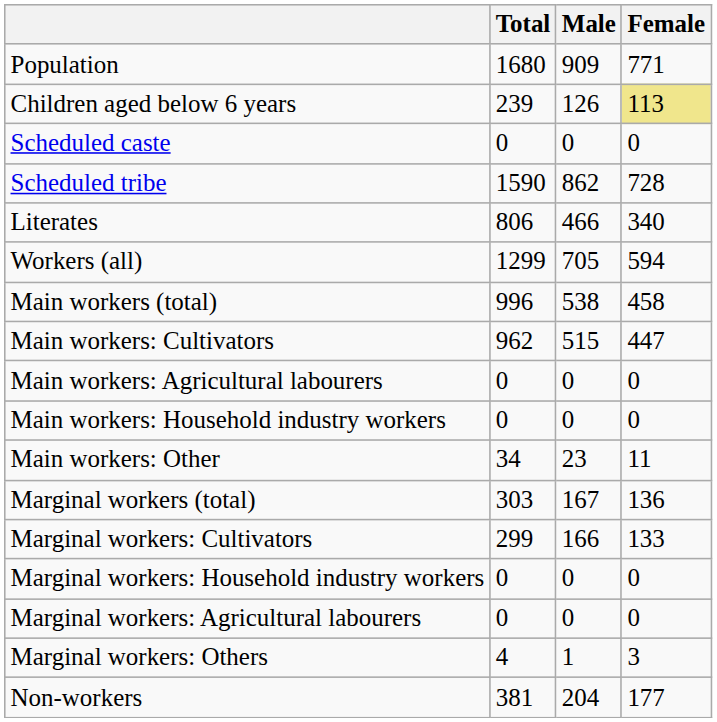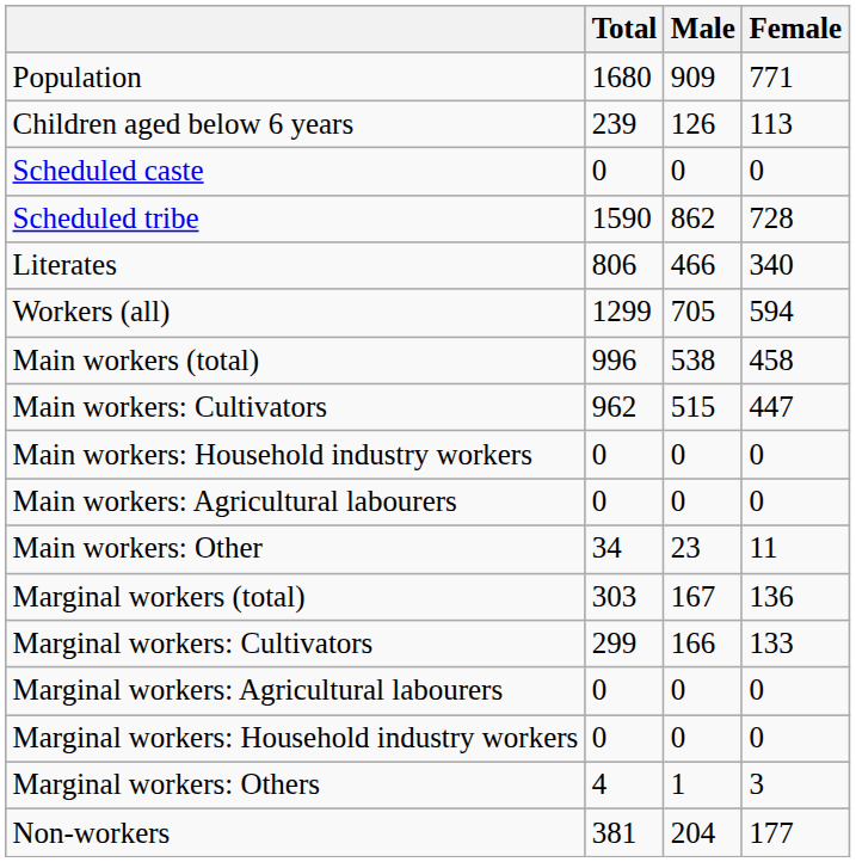Children aged below 6 years | Female: khaki background -> no background
rows swapped: Main workers: Agricultural labourers <-> Main workers: Household industry workers
rows swapped: Marginal workers: Agricultural labourers <-> Marginal workers: Household industry workers
